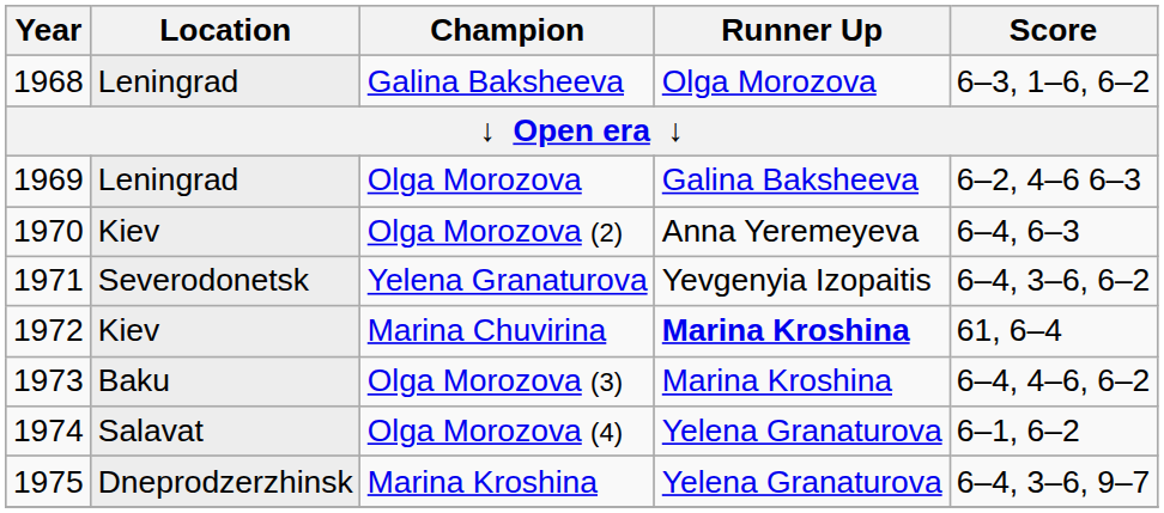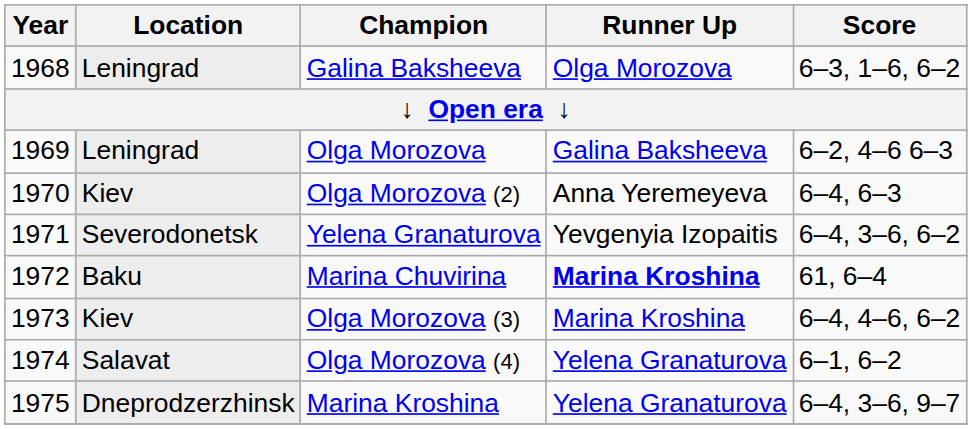Marina Chuvirina | Location: Kiev -> Baku
Olga Morozova (3) | Location: Baku -> Kiev
